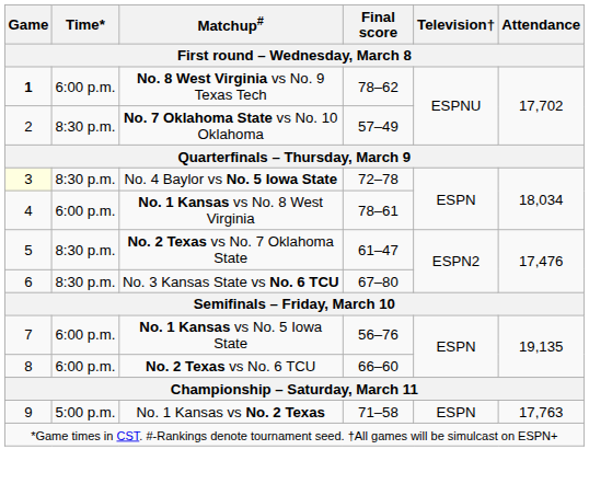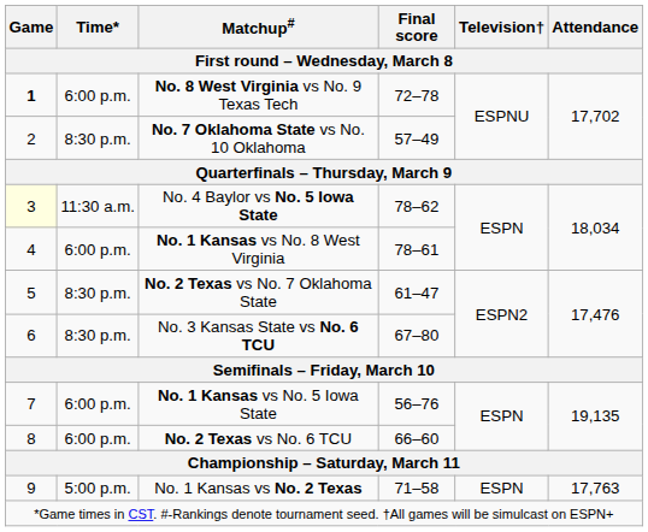No. 8 West Virginia vs No. 9 Texas Tech | Final score: 78–62 -> 72–78
No. 4 Baylor vs No. 5 Iowa State | Time*: 8:30 p.m. -> 11:30 a.m.
No. 4 Baylor vs No. 5 Iowa State | Final score: 72–78 -> 78–62
